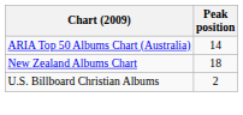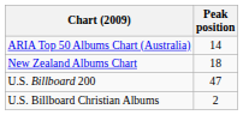+ row: U.S. Billboard 200 | 47
